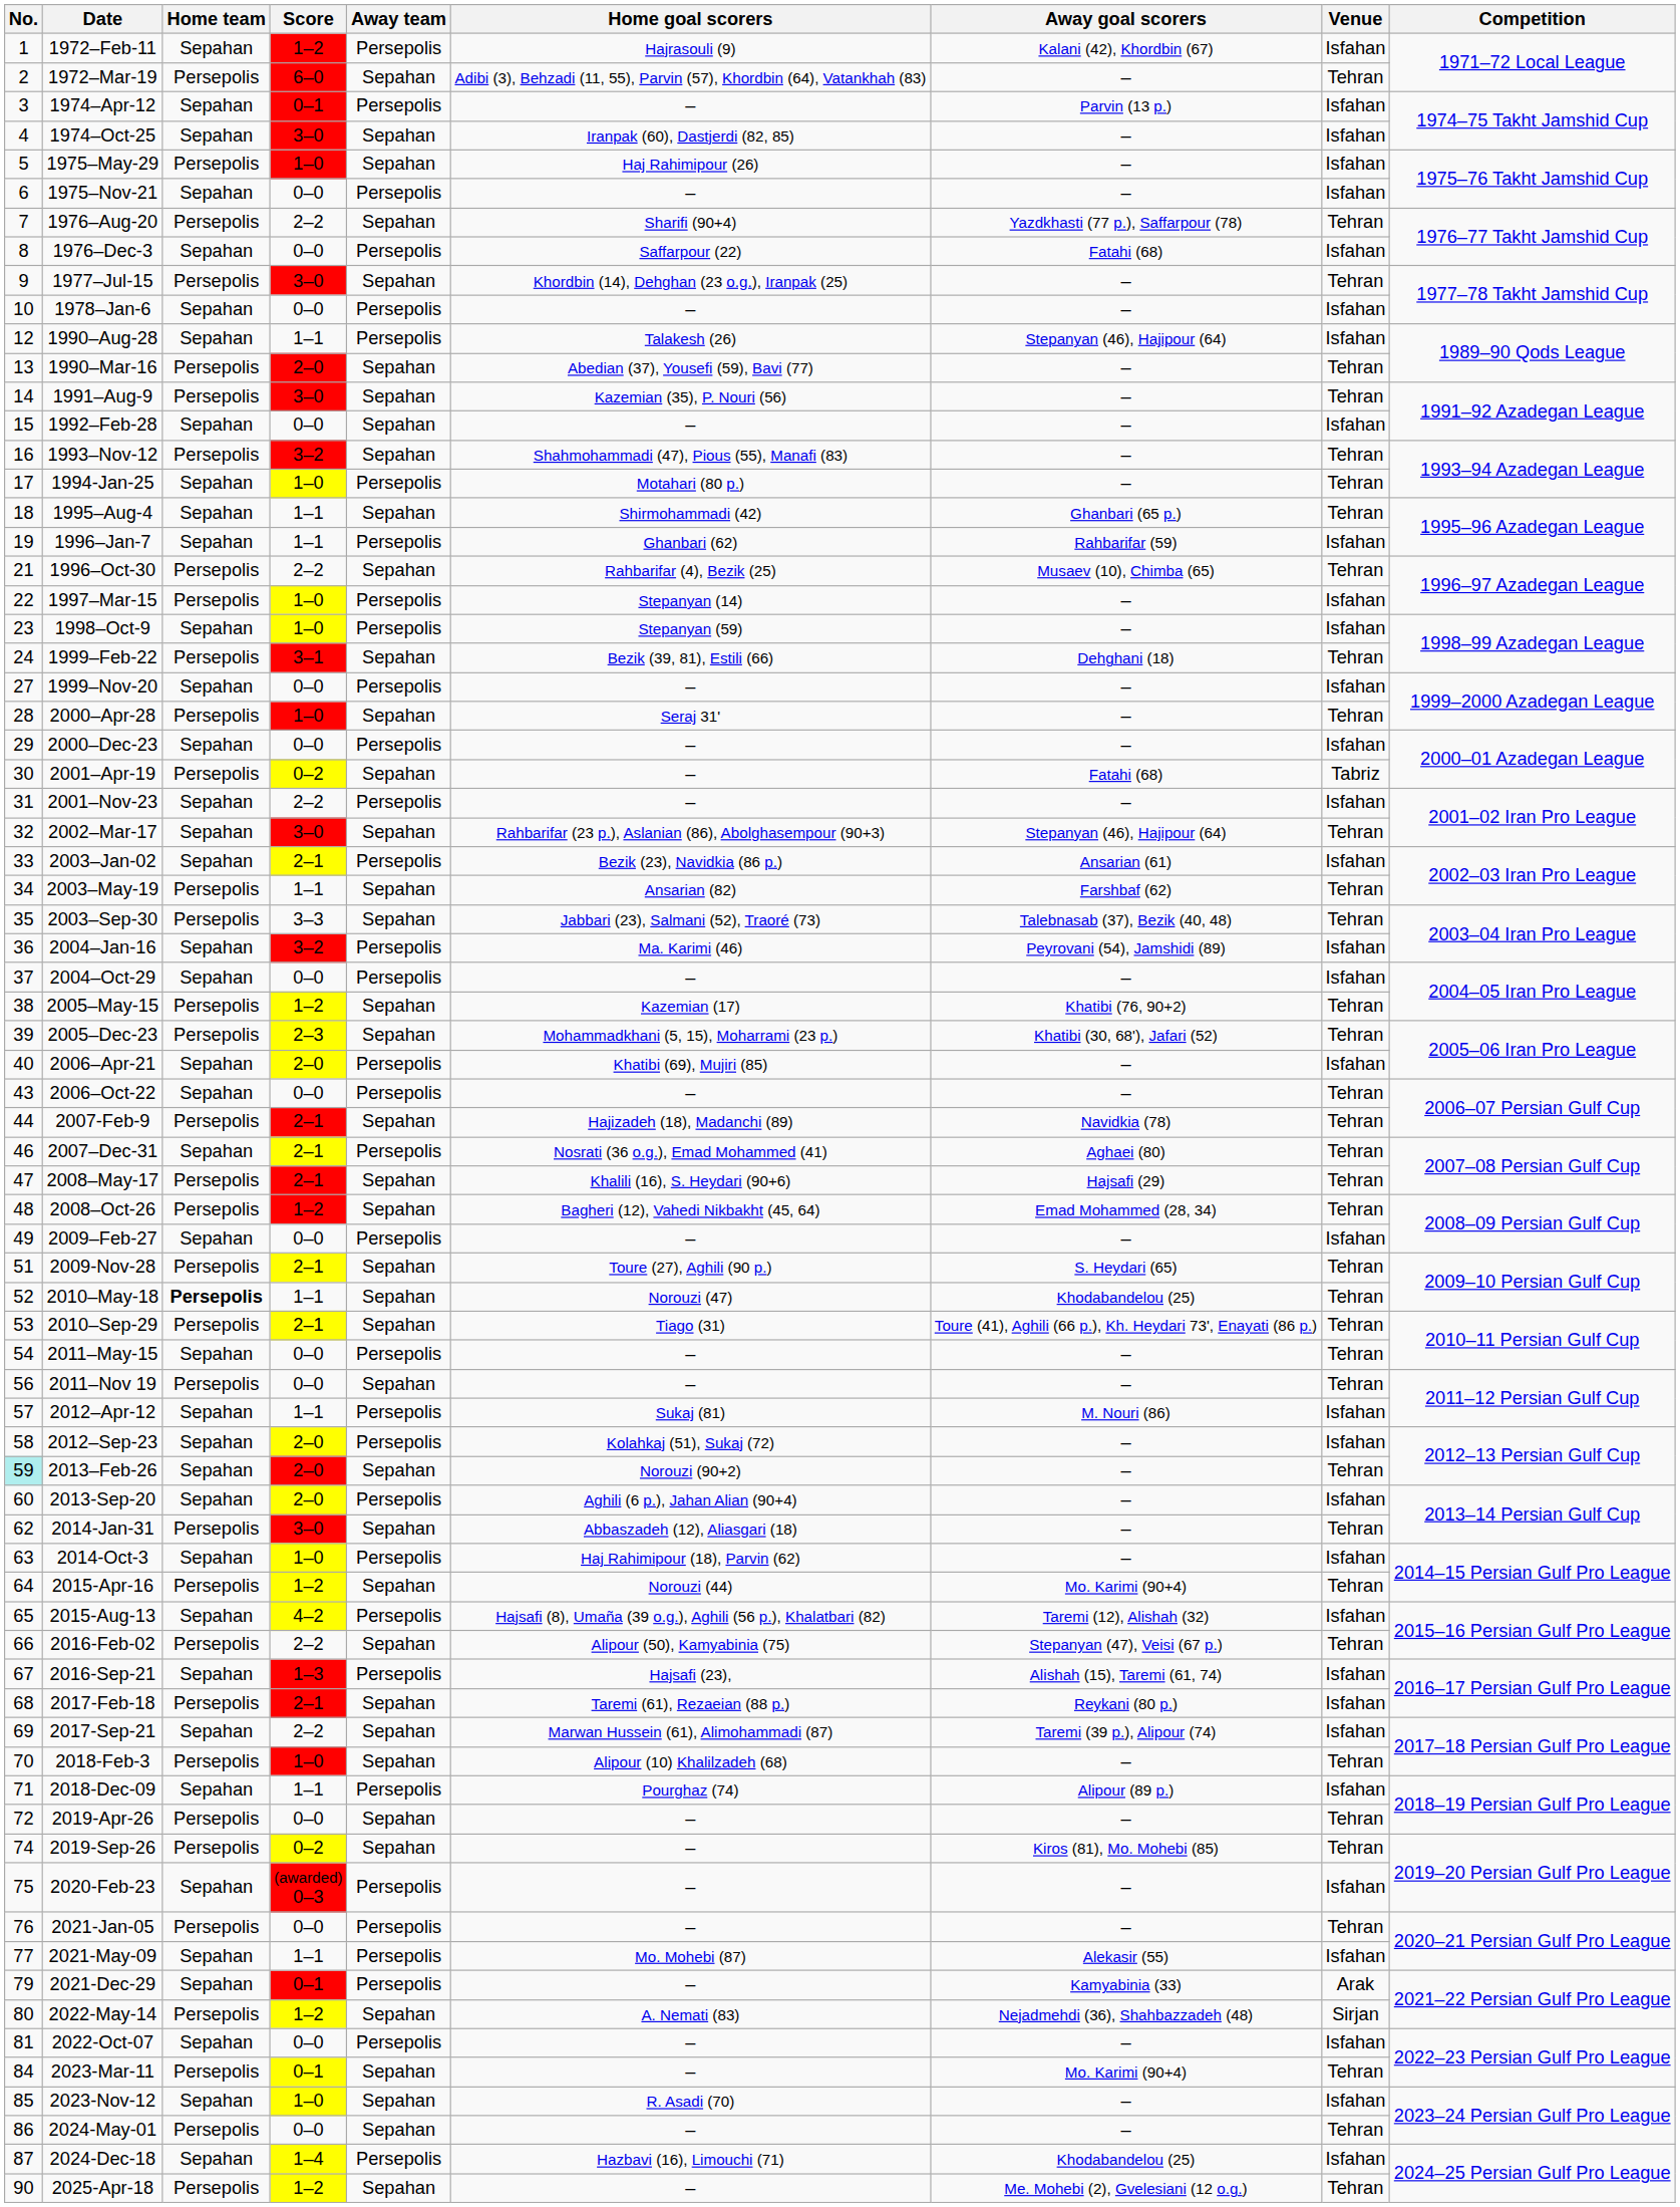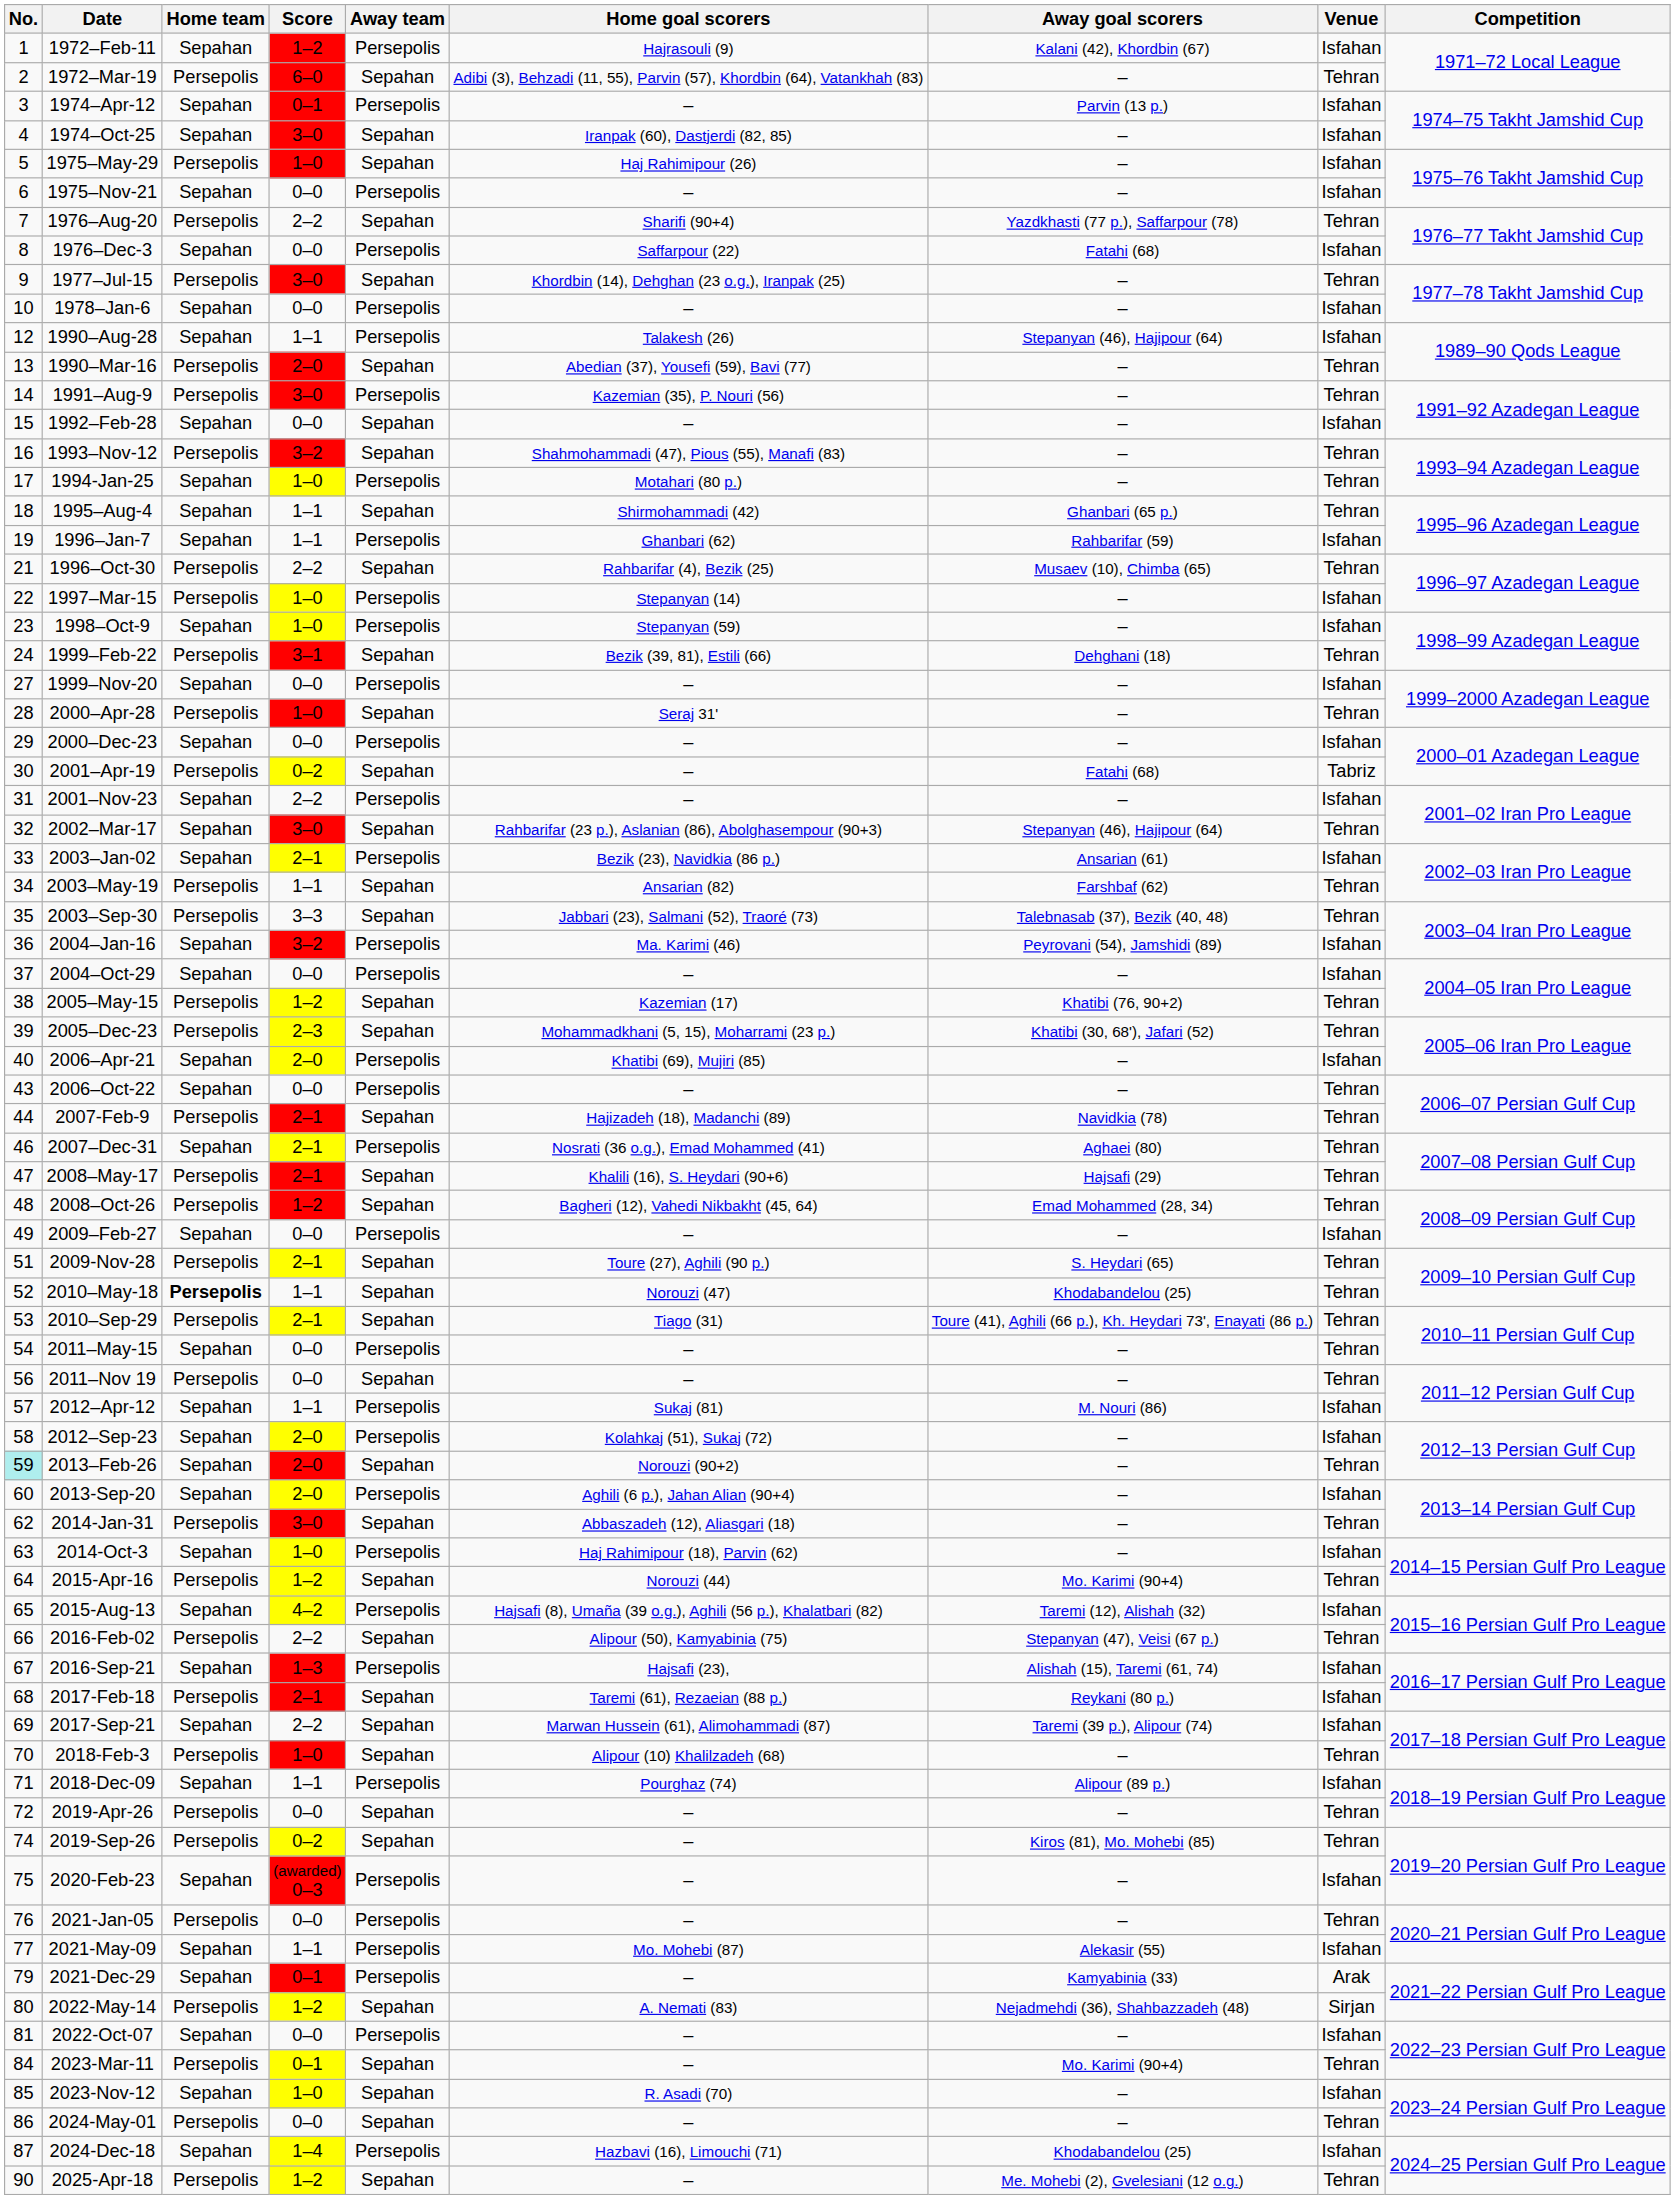1991–Aug-9 | Away team: Sepahan -> Persepolis
